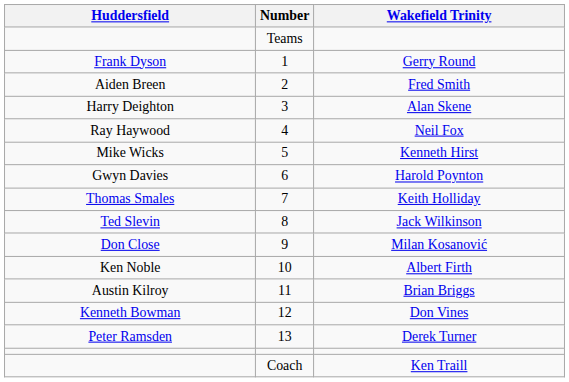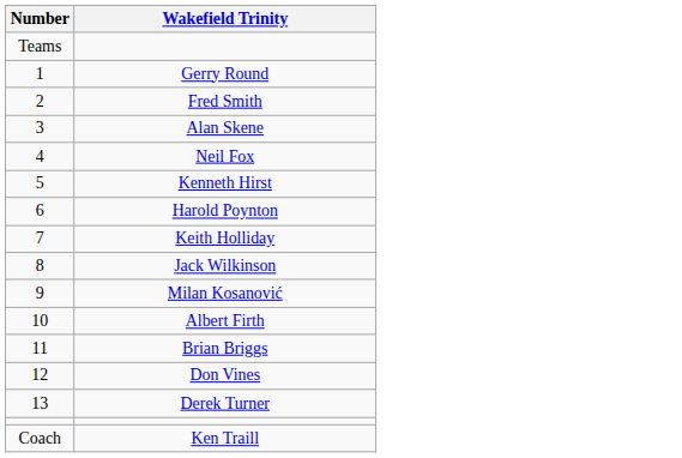- column: Huddersfield | Frank Dyson | Aiden Breen | Harry Deighton | Ray Haywood | Mike Wicks | Gwyn Davies | Thomas Smales | Ted Slevin | Don Close | Ken Noble | Austin Kilroy | Kenneth Bowman | Peter Ramsden
